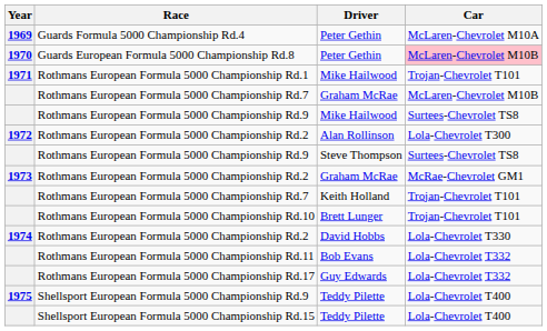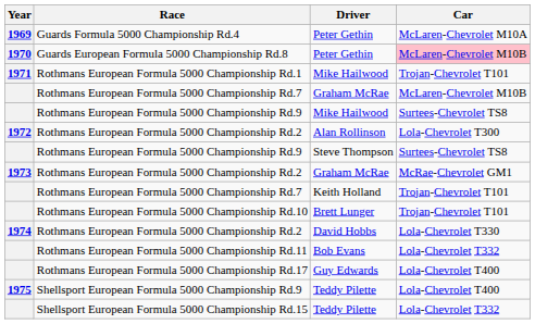Rothmans European Formula 5000 Championship Rd.17 | Car: Lola-Chevrolet T332 -> Lola-Chevrolet T400
Shellsport European Formula 5000 Championship Rd.15 | Car: Lola-Chevrolet T400 -> Lola-Chevrolet T332
